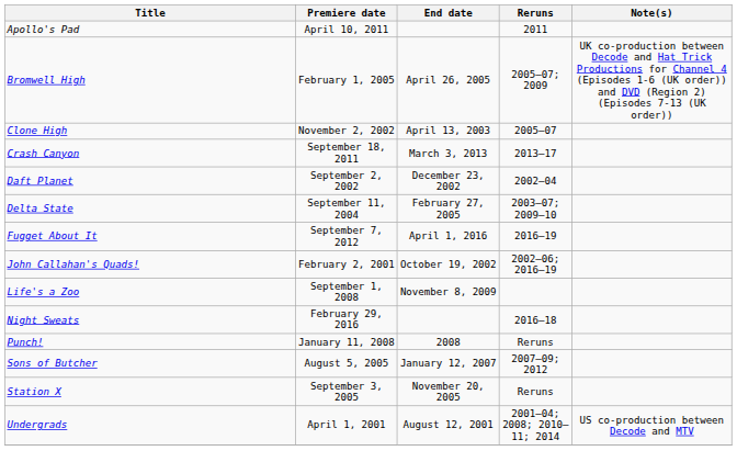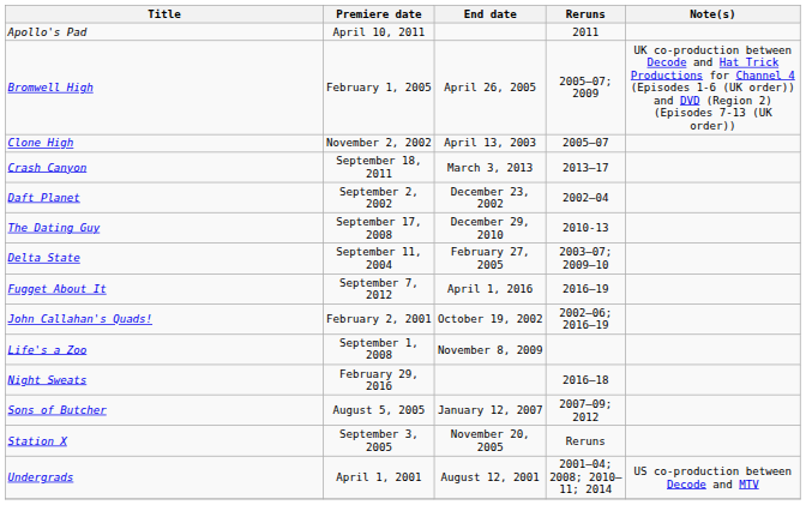+ row: The Dating Guy | September 17, 2008 | December 29, 2010 | 2010-13
- row: Punch! | January 11, 2008 | 2008 | Reruns
